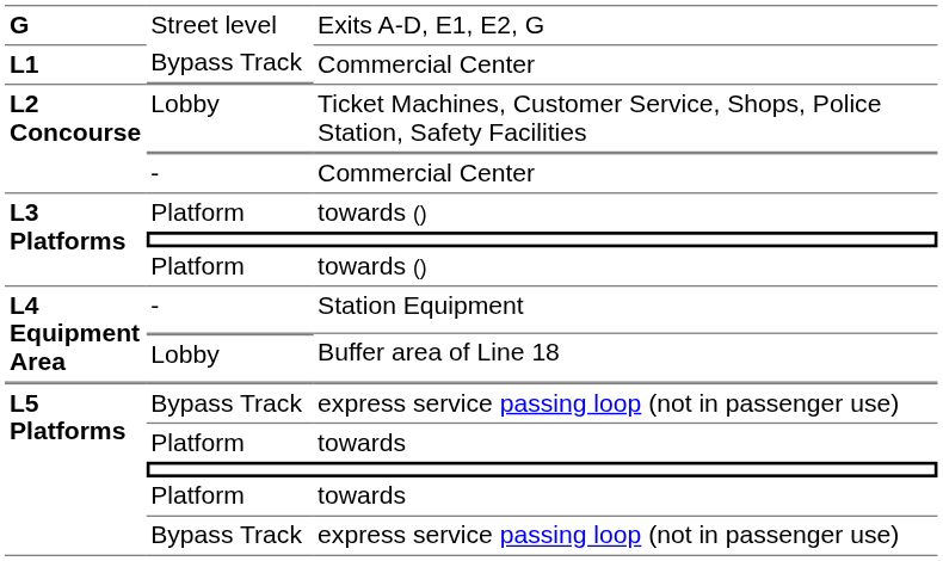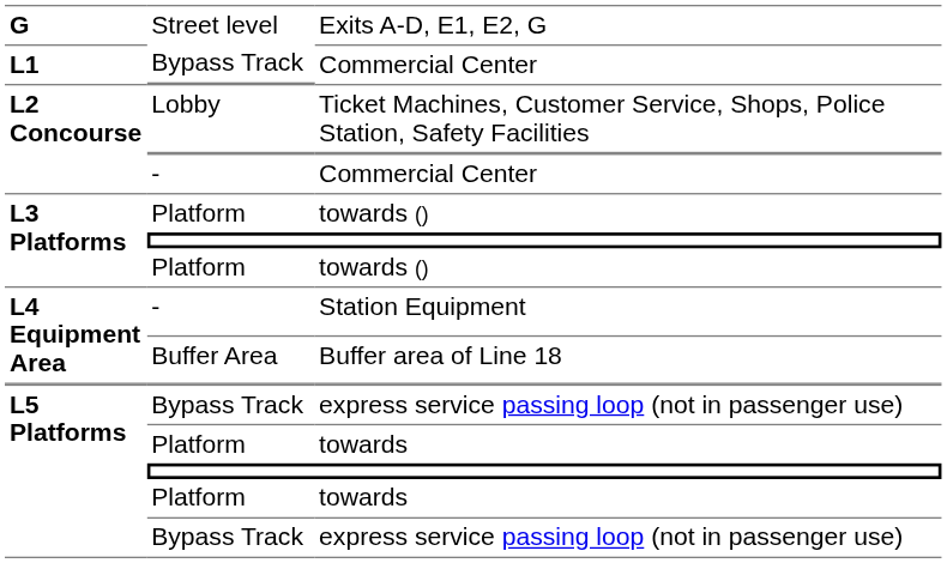Buffer area of Line 18 | column 2: Lobby -> Buffer Area
